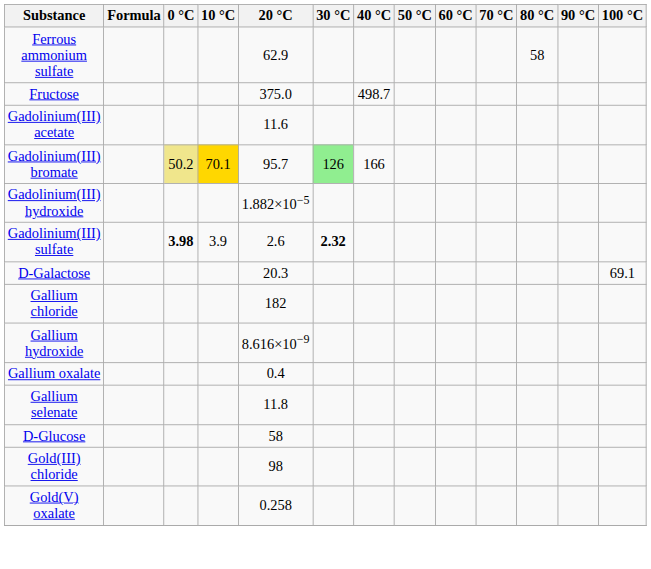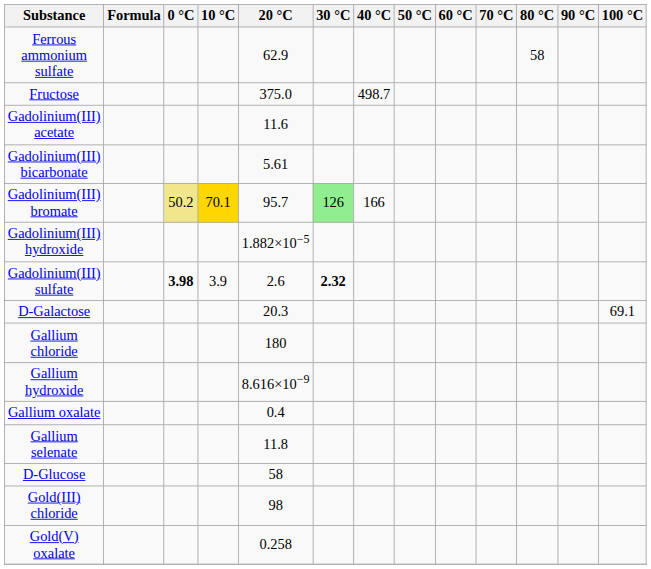+ row: Gadolinium(III) bicarbonate | 5.61
Gallium chloride | 20 °C: 182 -> 180
